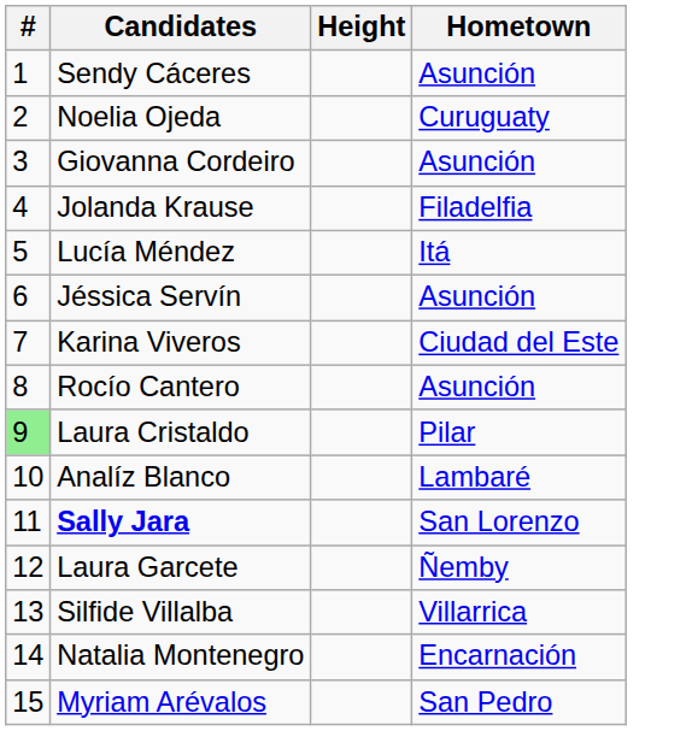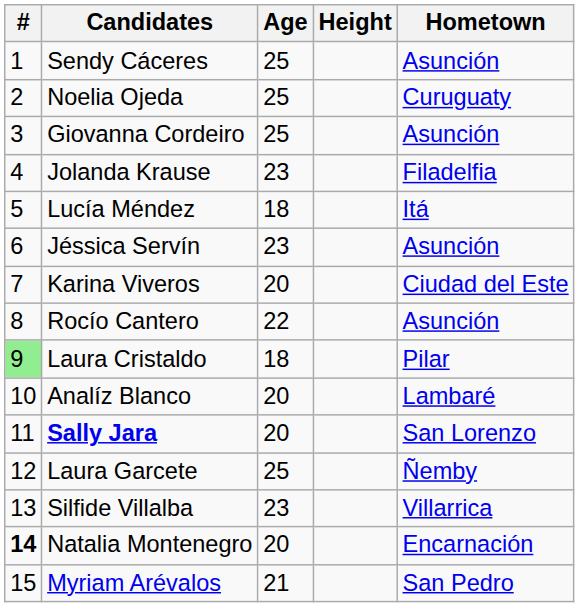+ column: Age | 25 | 25 | 25 | 23 | 18 | 23 | 20 | 22 | 18 | 20 | 20 | 25 | 23 | 20 | 21
Natalia Montenegro | #: normal -> bold
